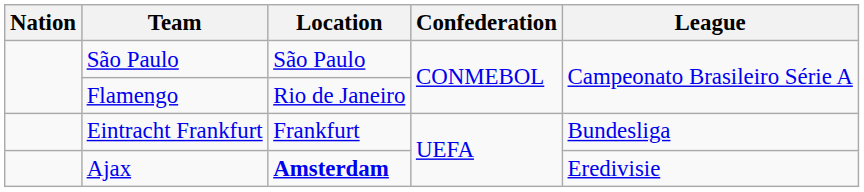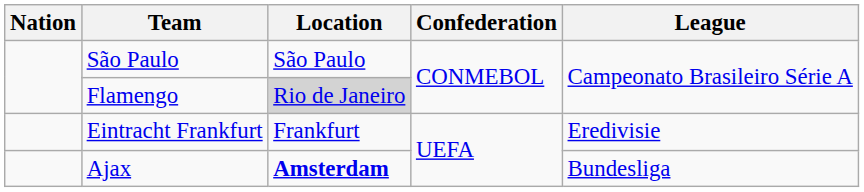Flamengo | Location: no background -> lightgrey background
Eintracht Frankfurt | League: Bundesliga -> Eredivisie
Ajax | League: Eredivisie -> Bundesliga
